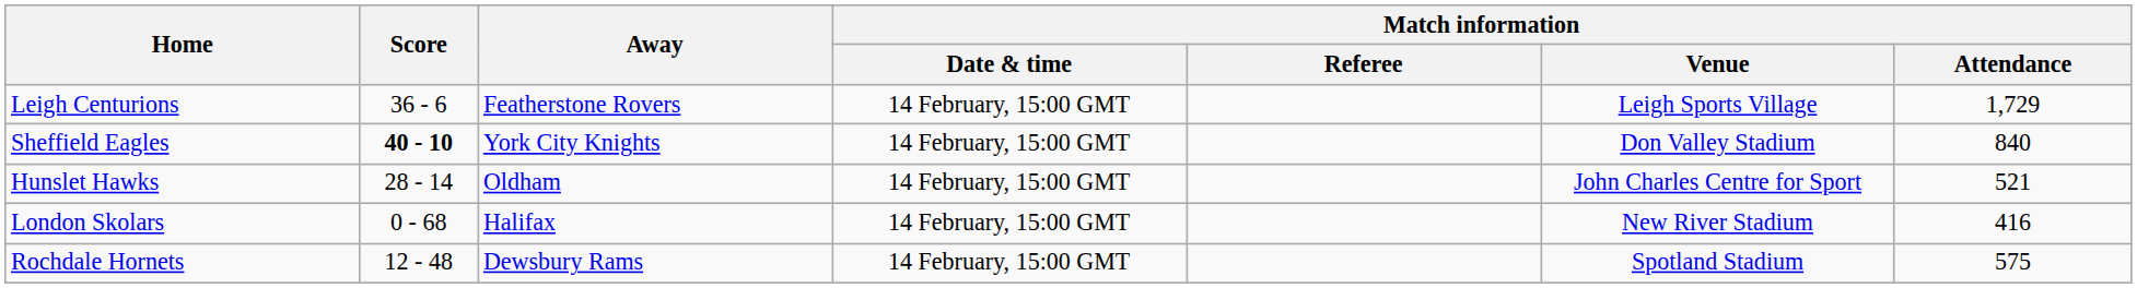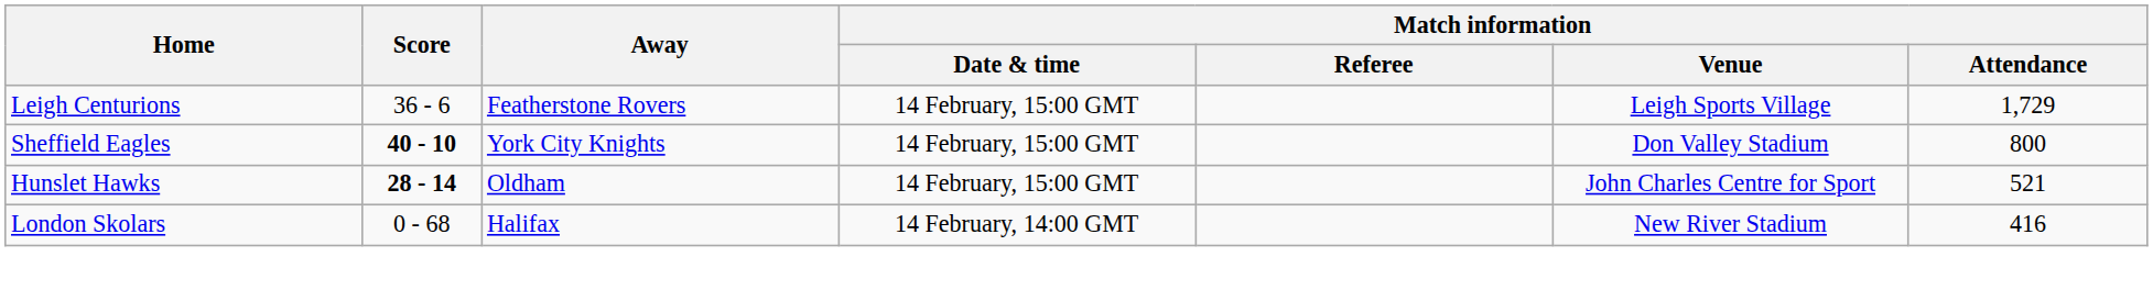Sheffield Eagles | Match information / Attendance: 840 -> 800
Hunslet Hawks | Score: normal -> bold
London Skolars | Match information / Date & time: 14 February, 15:00 GMT -> 14 February, 14:00 GMT
- row: Rochdale Hornets | 12 - 48 | Dewsbury Rams | 14 February, 15:00 GMT | Spotland Stadium | 575
